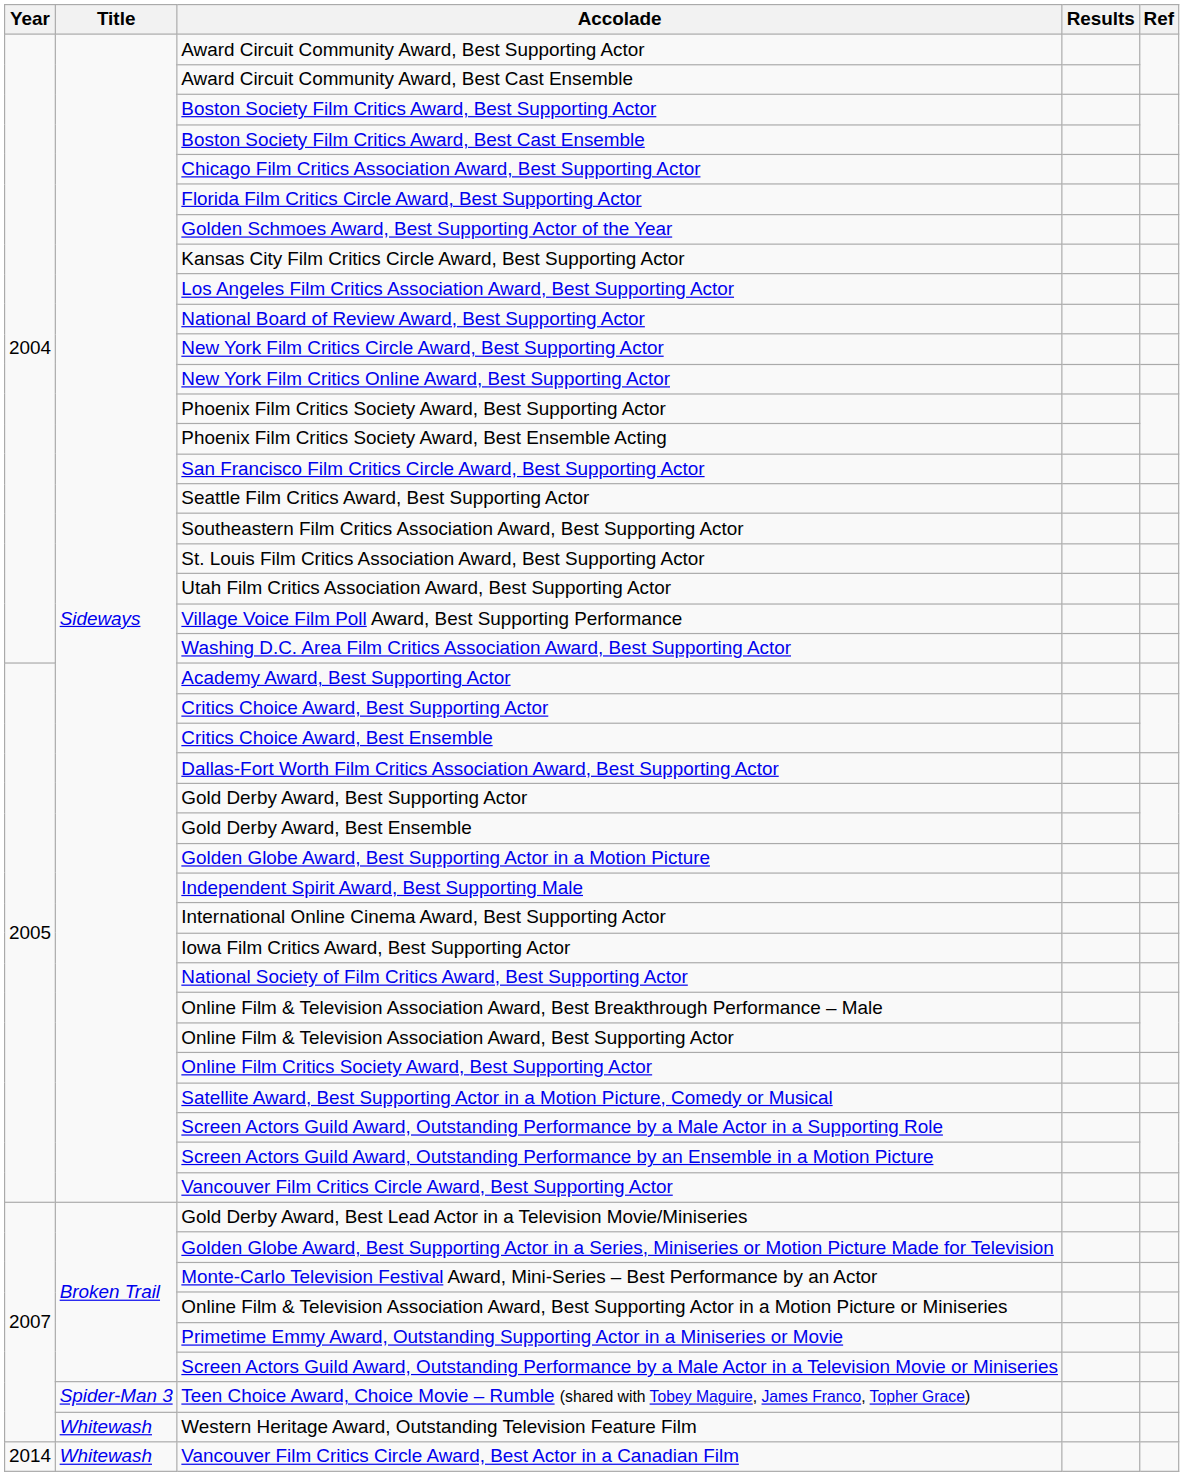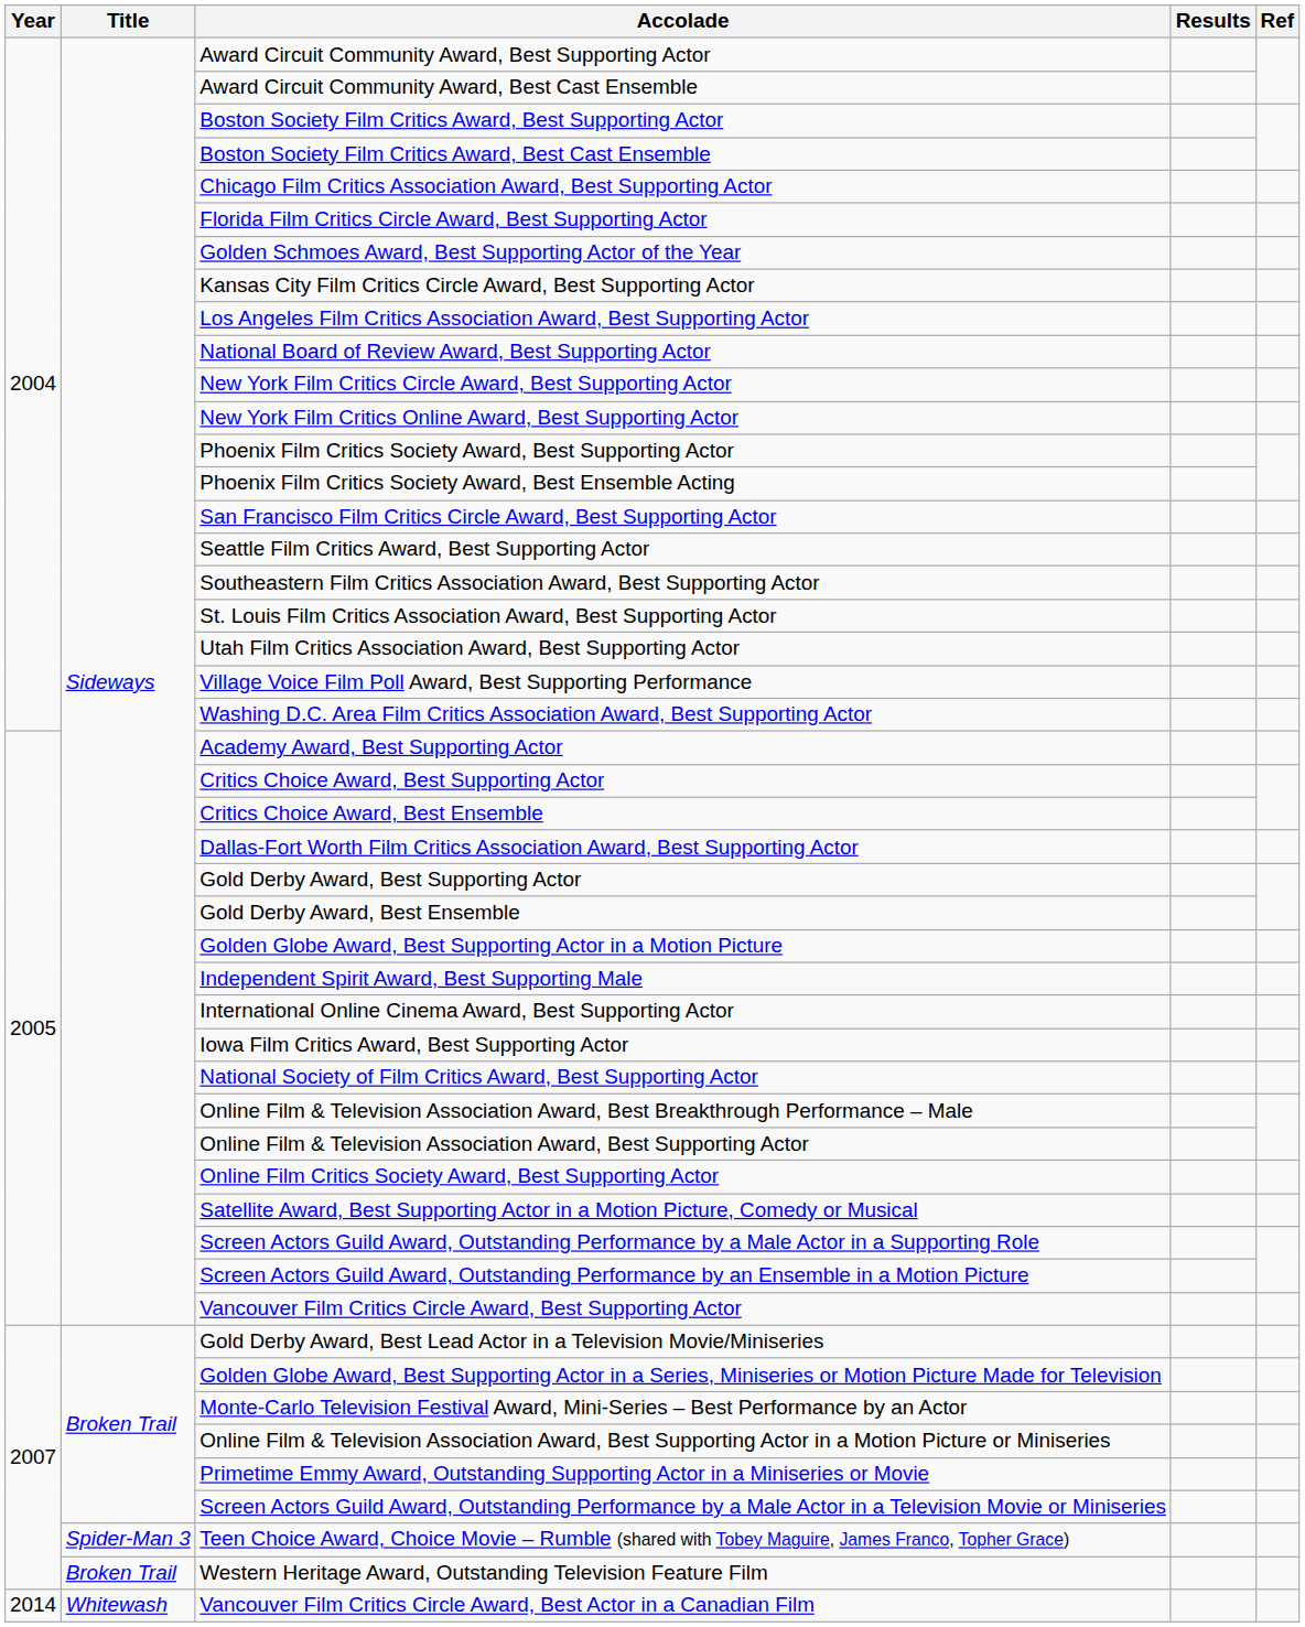Western Heritage Award, Outstanding Television Feature Film | Title: Whitewash -> Broken Trail
